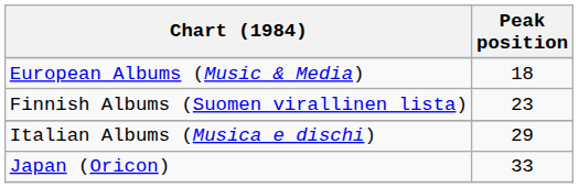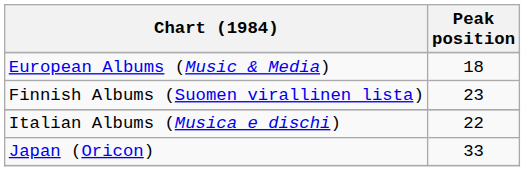Italian Albums (Musica e dischi) | Peak position: 29 -> 22
